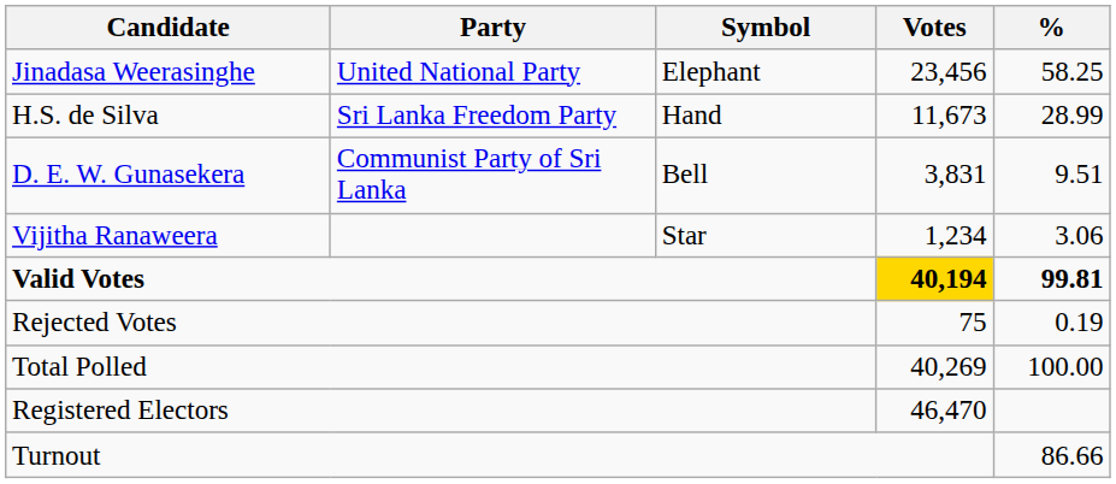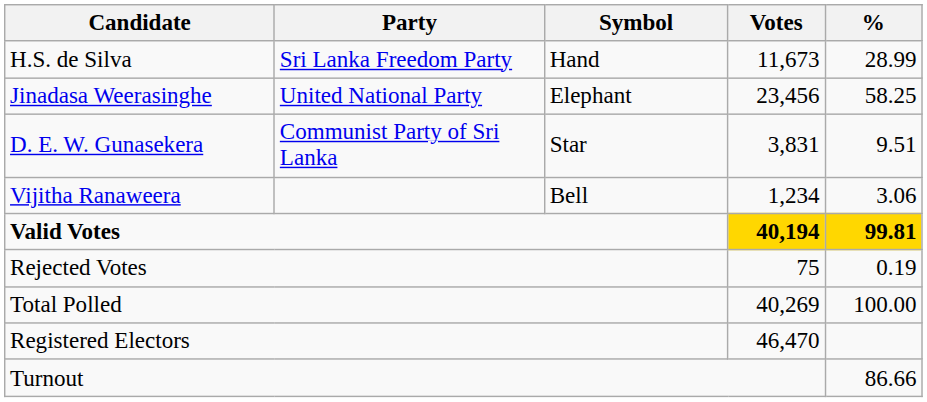rows swapped: Jinadasa Weerasinghe <-> H.S. de Silva
D. E. W. Gunasekera | Symbol: Bell -> Star
Vijitha Ranaweera | Symbol: Star -> Bell
Valid Votes | %: no background -> gold background
